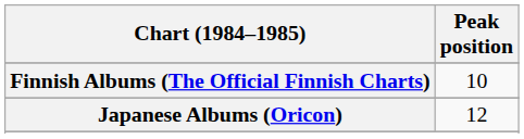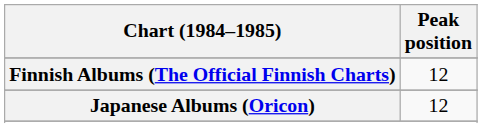Finnish Albums (The Official Finnish Charts) | Peak position: 10 -> 12
